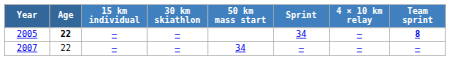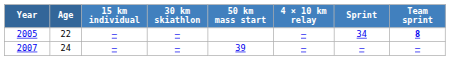columns swapped: Sprint <-> 4 × 10 km relay
2005 | Age: bold -> normal
2007 | Age: 22 -> 24
2007 | 50 km mass start: 34 -> 39
